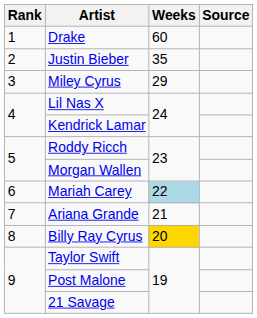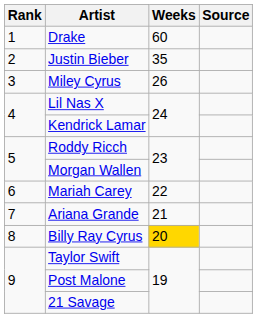Miley Cyrus | Weeks: 29 -> 26
Mariah Carey | Weeks: lightblue background -> no background
